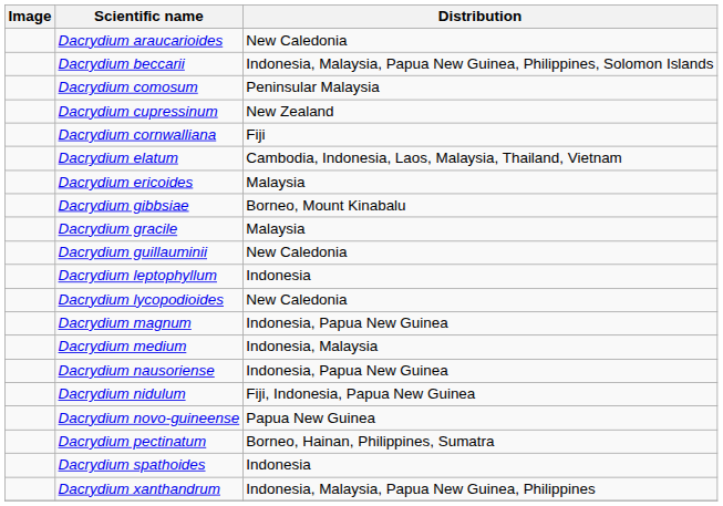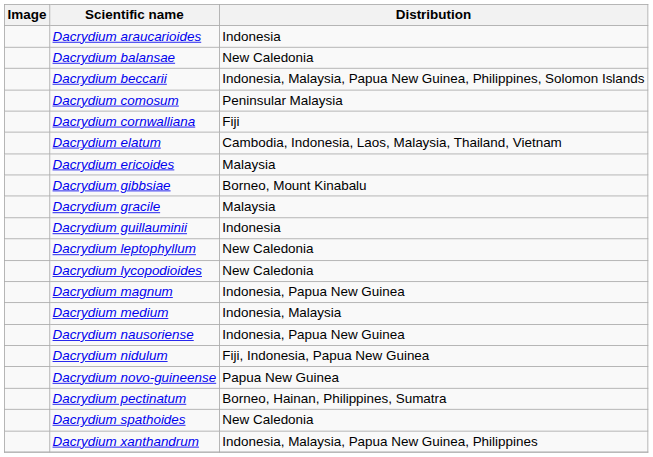Dacrydium araucarioides | Distribution: New Caledonia -> Indonesia
+ row: Dacrydium balansae | New Caledonia
- row: Dacrydium cupressinum | New Zealand
Dacrydium guillauminii | Distribution: New Caledonia -> Indonesia
Dacrydium leptophyllum | Distribution: Indonesia -> New Caledonia
Dacrydium spathoides | Distribution: Indonesia -> New Caledonia
